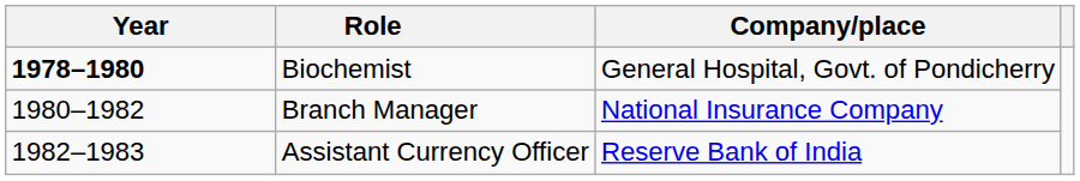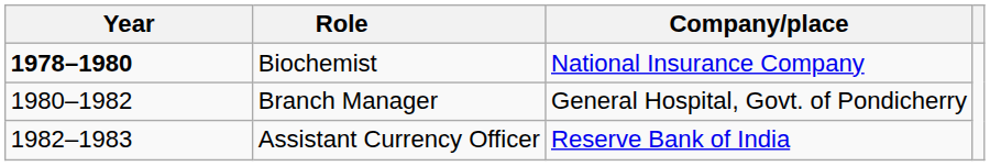Biochemist | Company/place: General Hospital, Govt. of Pondicherry -> National Insurance Company
Branch Manager | Company/place: National Insurance Company -> General Hospital, Govt. of Pondicherry
